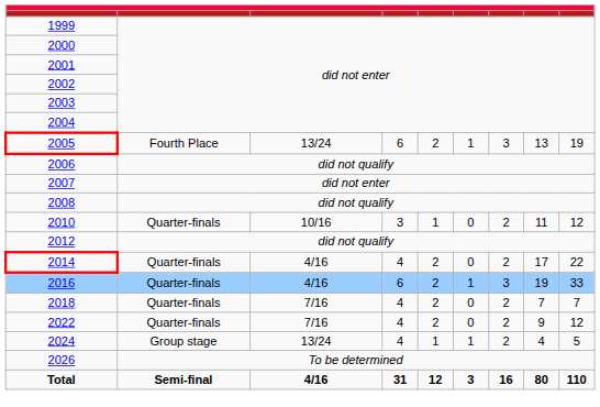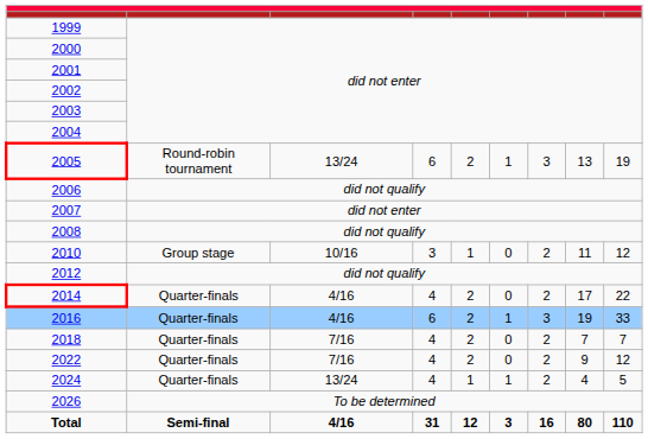2005 | column 2: Fourth Place -> Round-robin tournament
2010 | column 2: Quarter-finals -> Group stage
2024 | column 2: Group stage -> Quarter-finals
